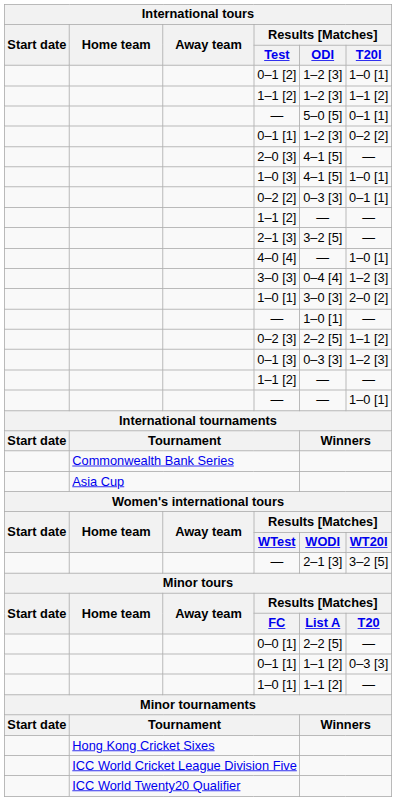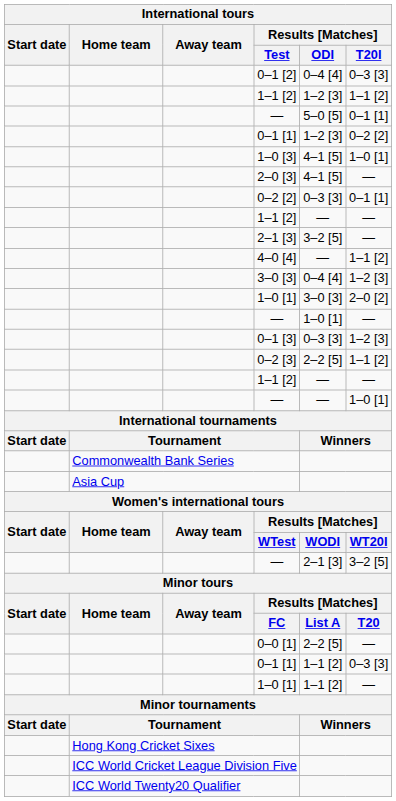0–1 [2] | Results [Matches] / ODI: 1–2 [3] -> 0–4 [4]
0–1 [2] | Results [Matches] / T20I: 1–0 [1] -> 0–3 [3]
rows swapped: 1–0 [3] <-> 2–0 [3]
4–0 [4] | Results [Matches] / T20I: 1–0 [1] -> 1–1 [2]
rows swapped: 0–1 [3] <-> 0–2 [3]
